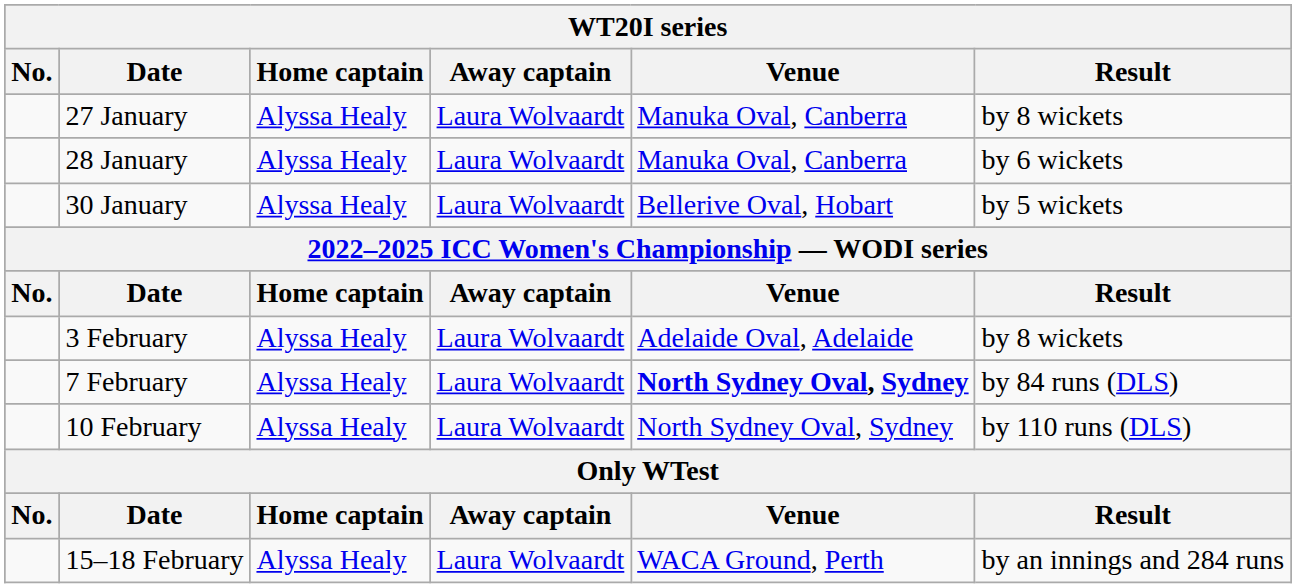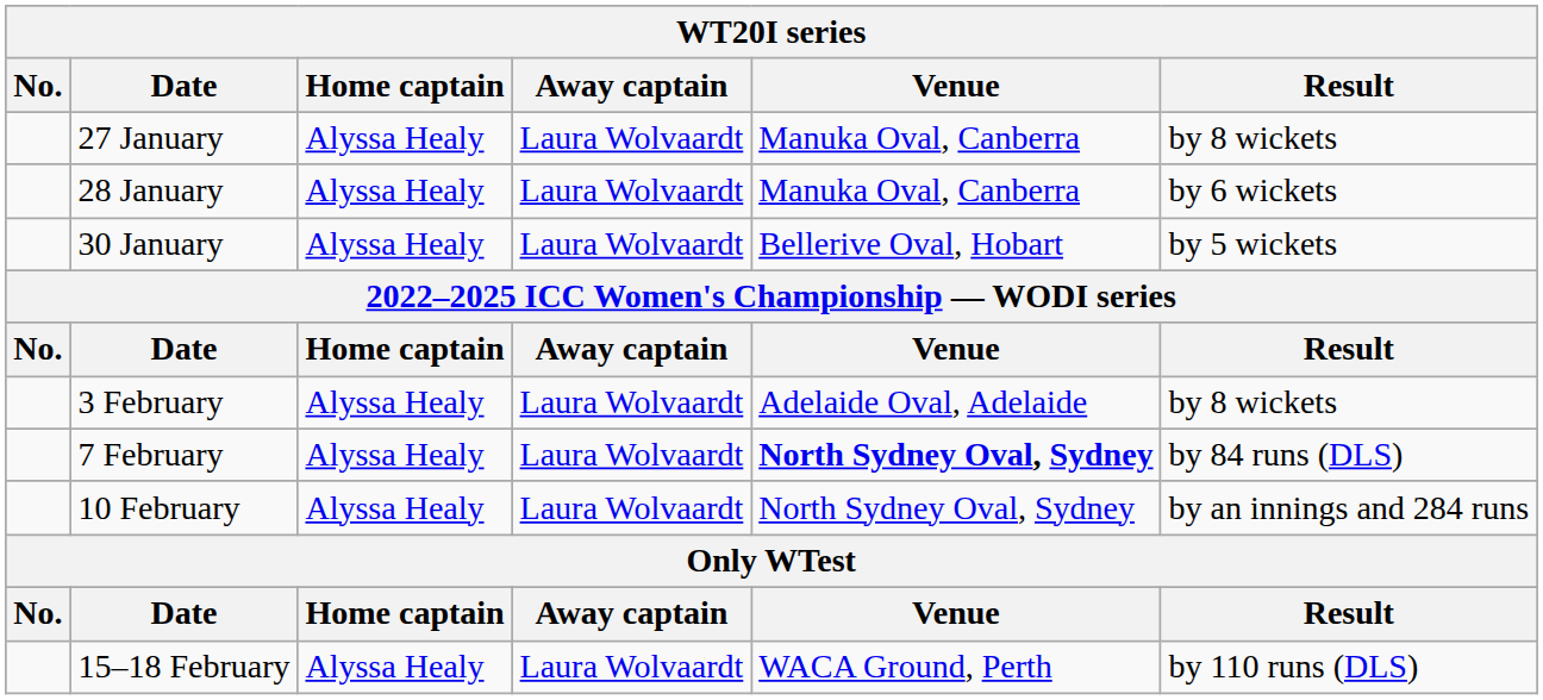10 February | Result: by 110 runs (DLS) -> by an innings and 284 runs
15–18 February | Result: by an innings and 284 runs -> by 110 runs (DLS)
